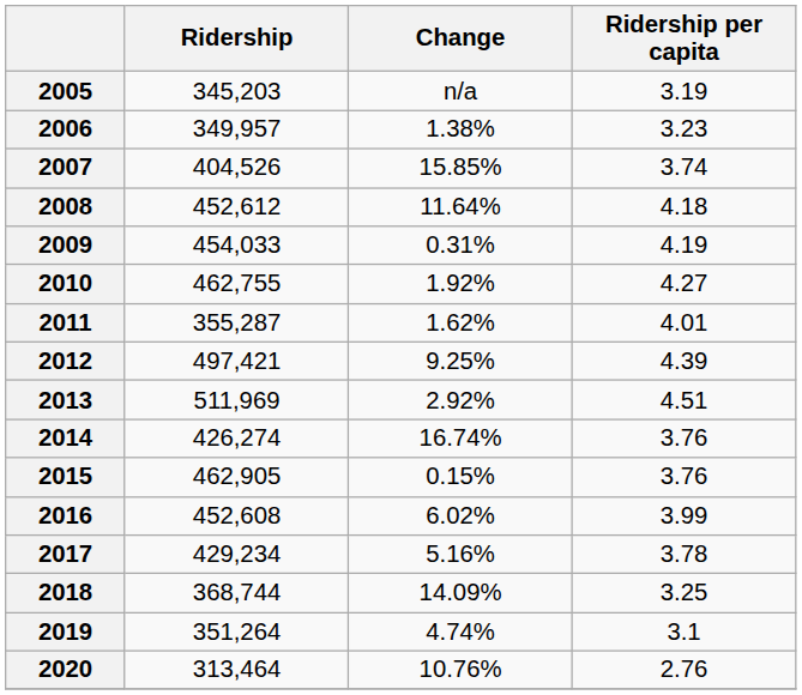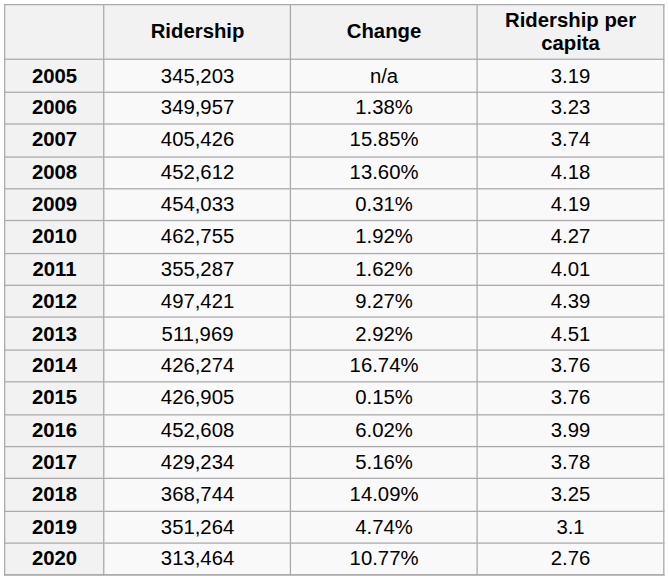2007 | Ridership: 404,526 -> 405,426
2008 | Change: 11.64% -> 13.60%
2012 | Change: 9.25% -> 9.27%
2015 | Ridership: 462,905 -> 426,905
2020 | Change: 10.76% -> 10.77%
